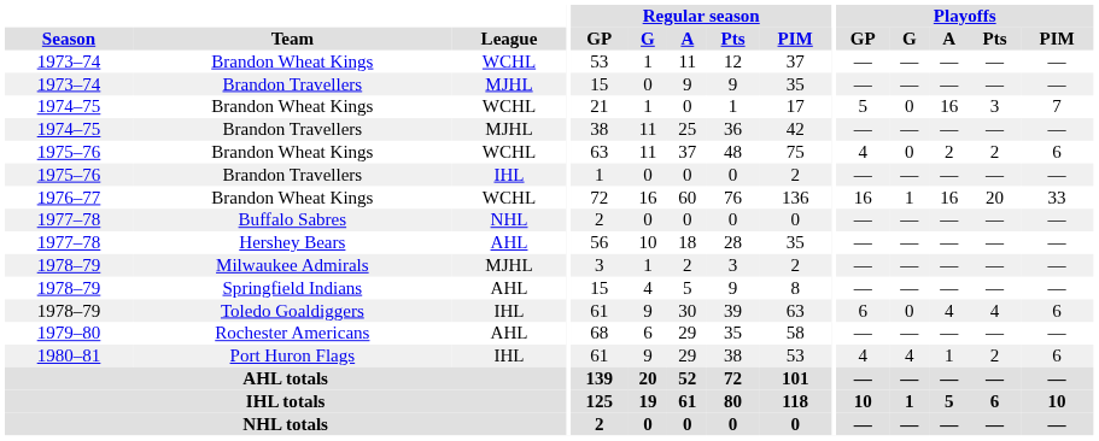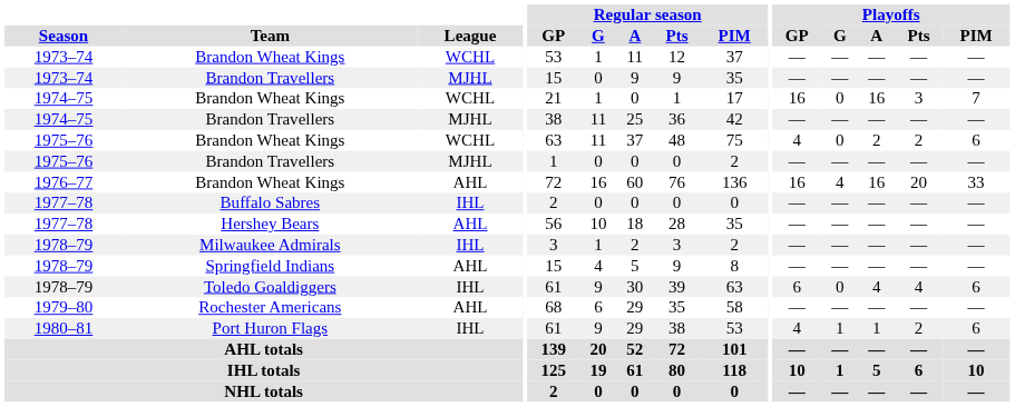1974–75 / Brandon Wheat Kings | Playoffs / GP: 5 -> 16
1975–76 / Brandon Travellers | League: IHL -> MJHL
1976–77 / Brandon Wheat Kings | League: WCHL -> AHL
1976–77 / Brandon Wheat Kings | Playoffs / G: 1 -> 4
Buffalo Sabres | League: NHL -> IHL
Milwaukee Admirals | League: MJHL -> IHL
Port Huron Flags | Playoffs / G: 4 -> 1
